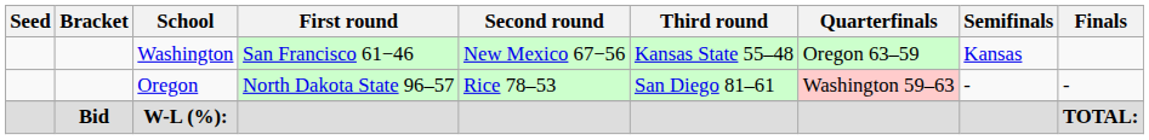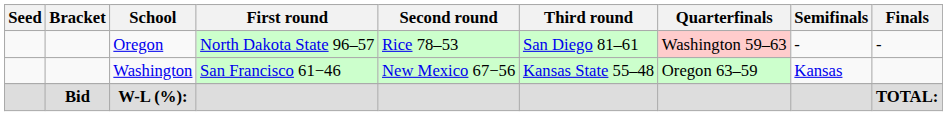rows swapped: Oregon <-> Washington
